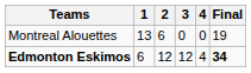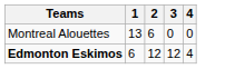- column: Final | 19 | 34
